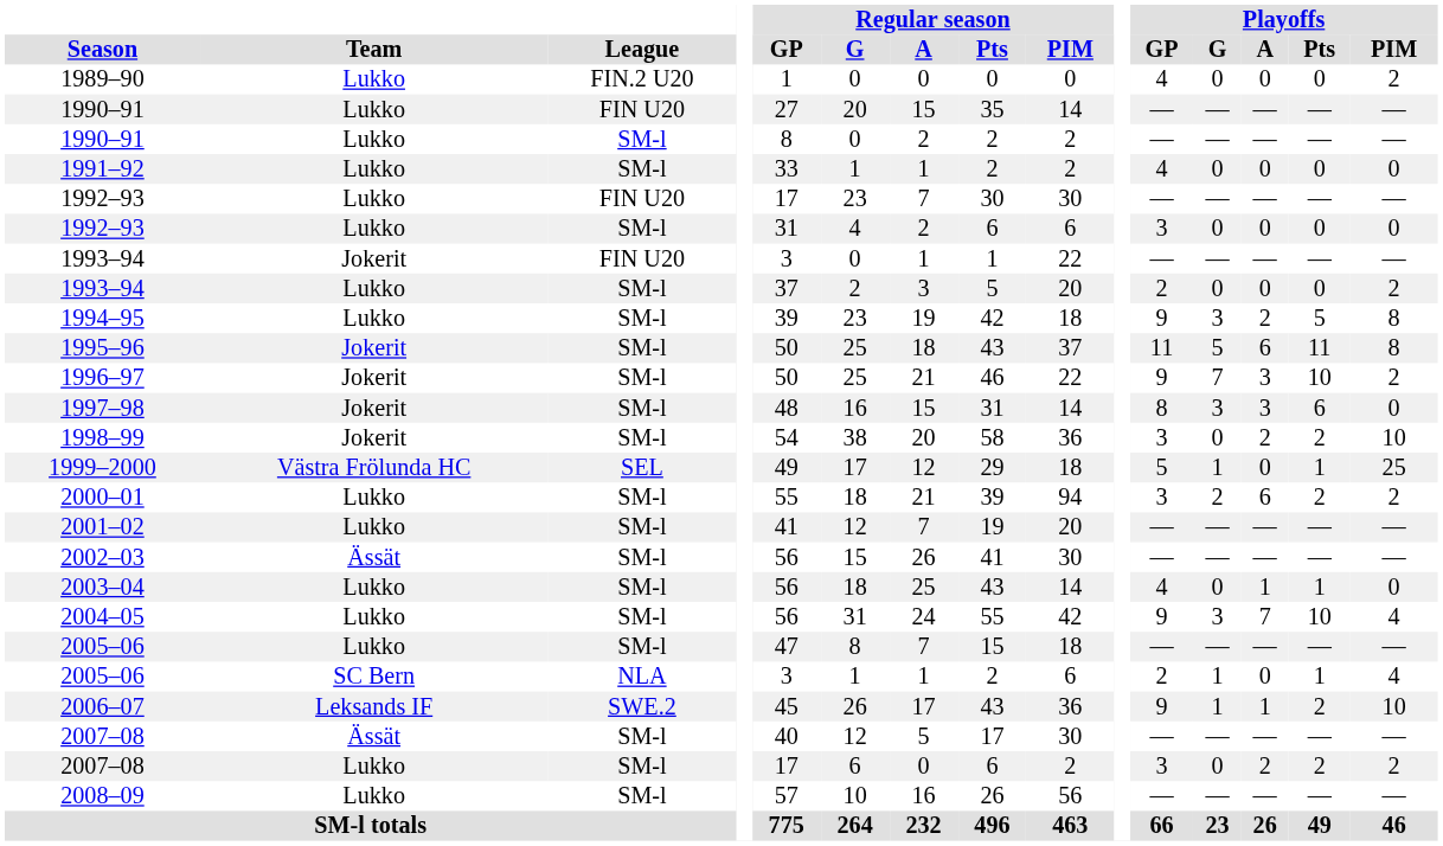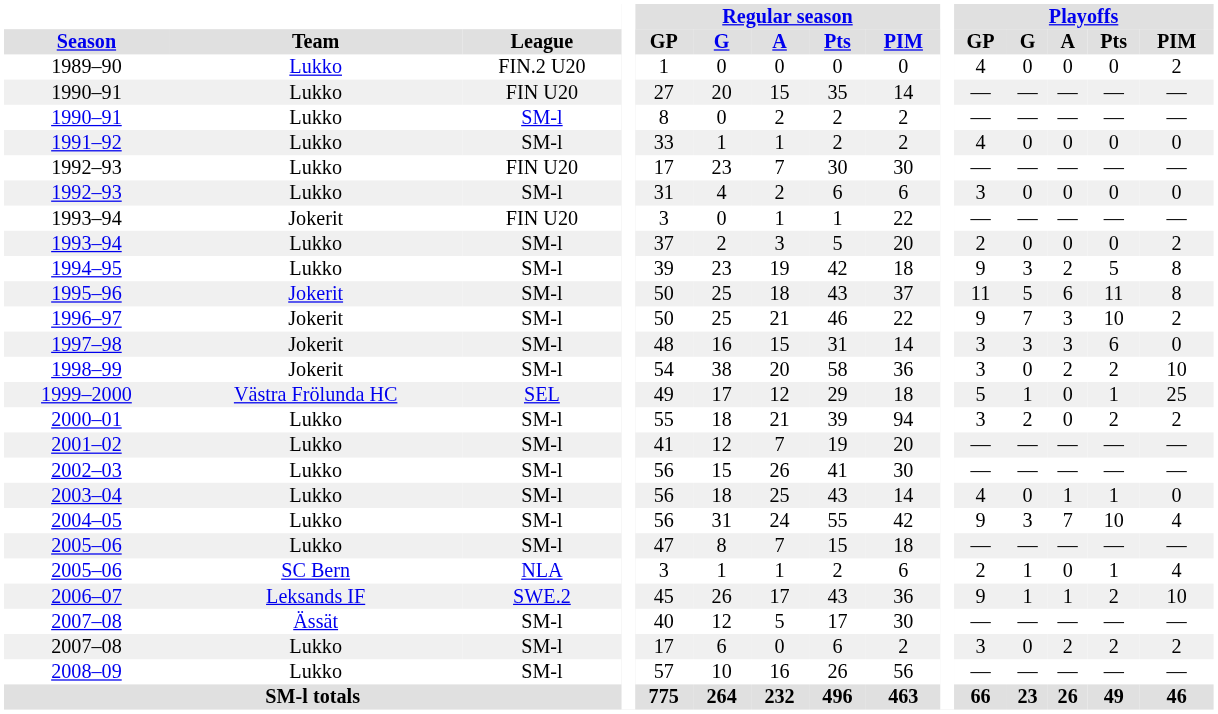1997–98 | Playoffs / GP: 8 -> 3
2000–01 | Playoffs / A: 6 -> 0
2002–03 | Team: Ässät -> Lukko
